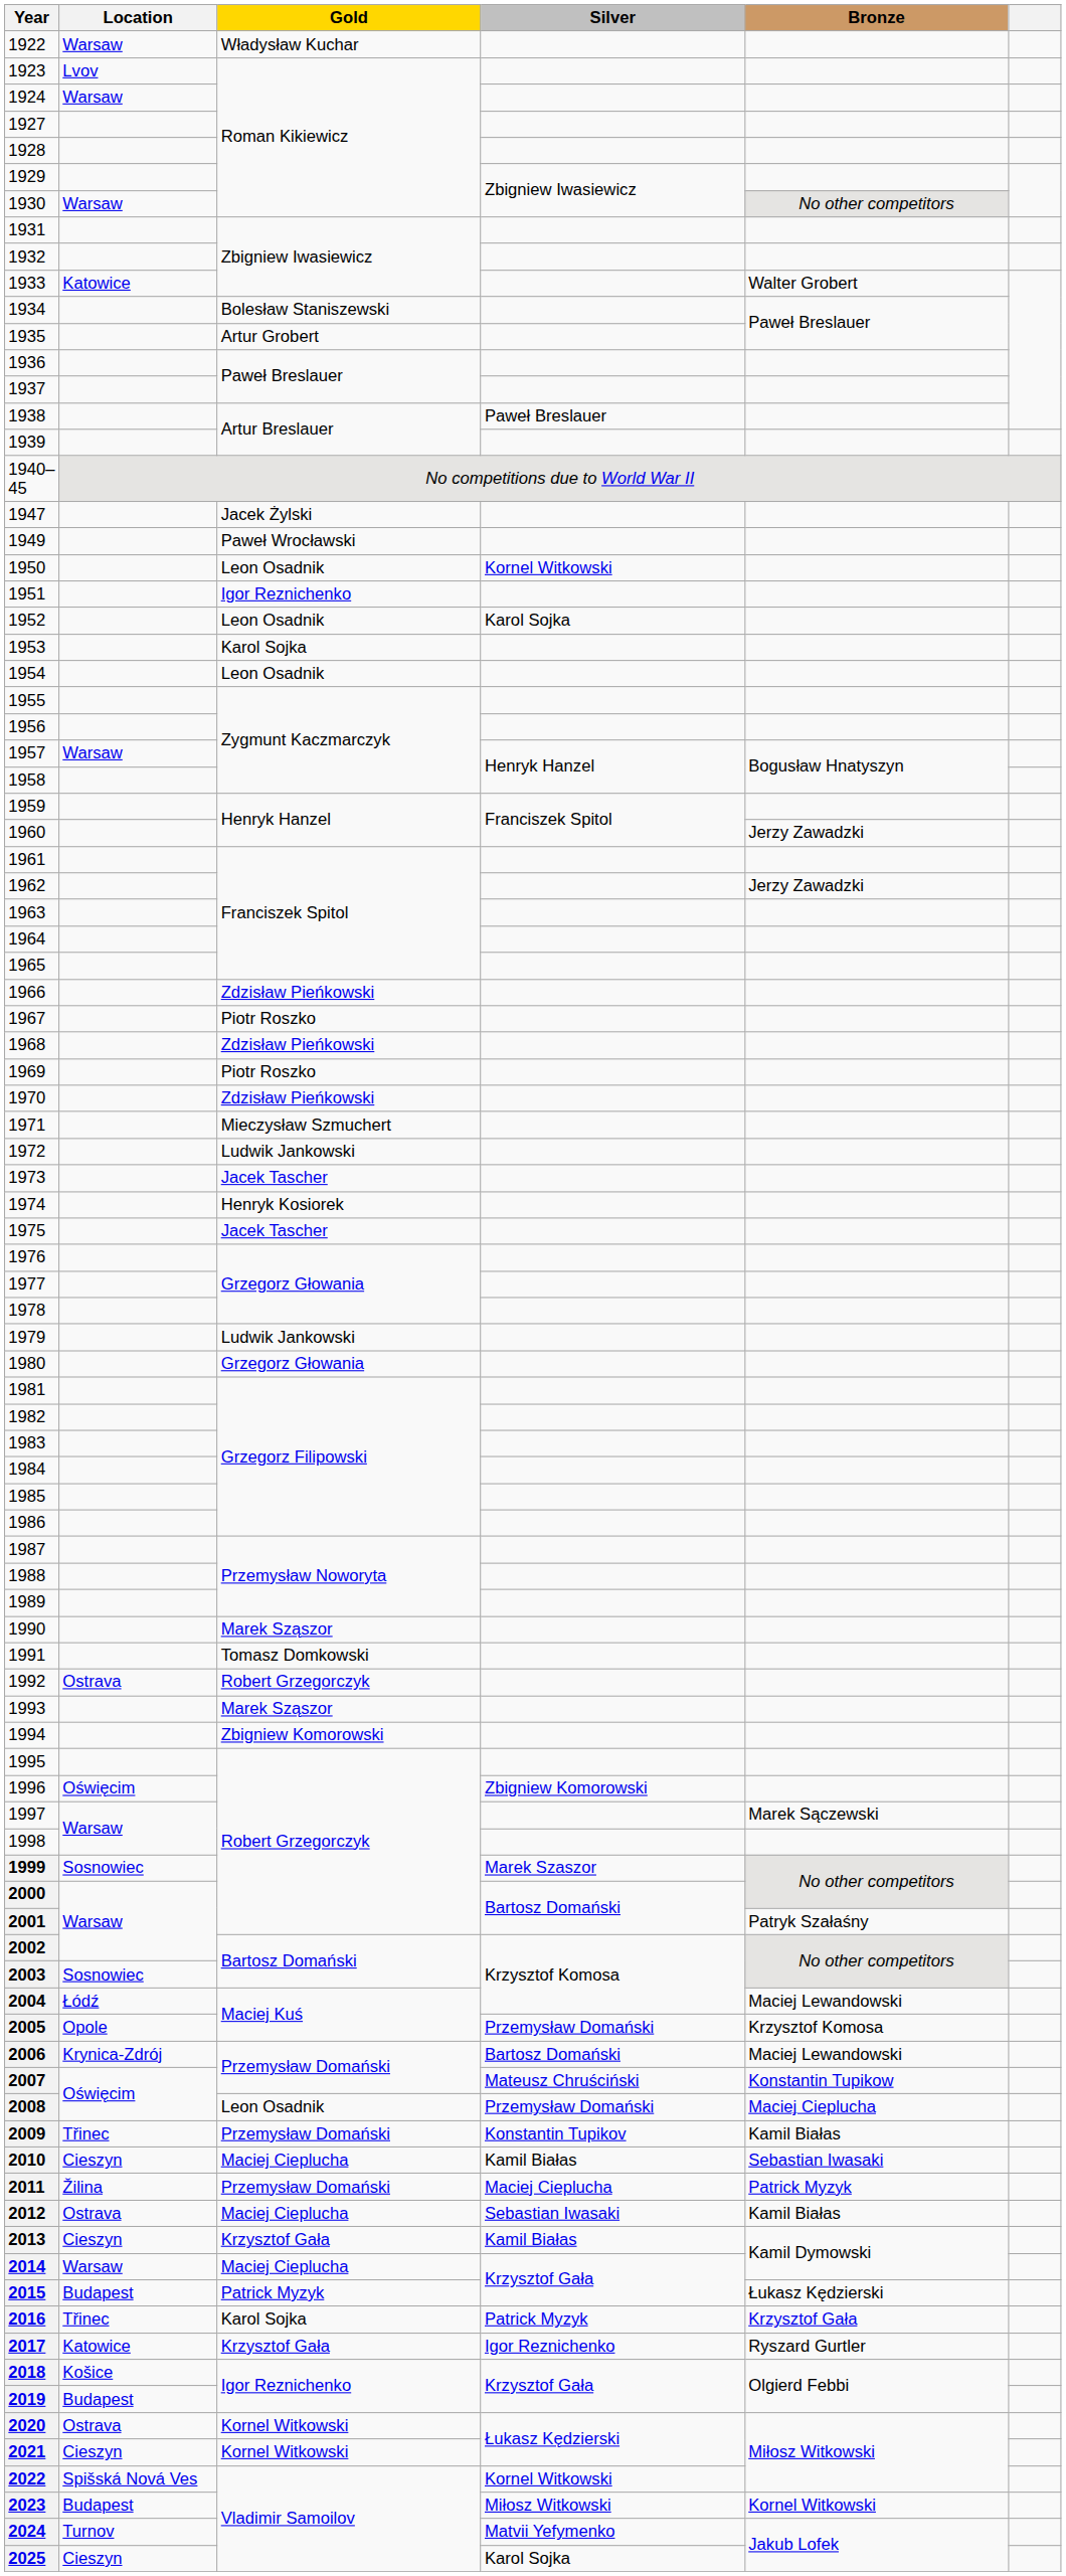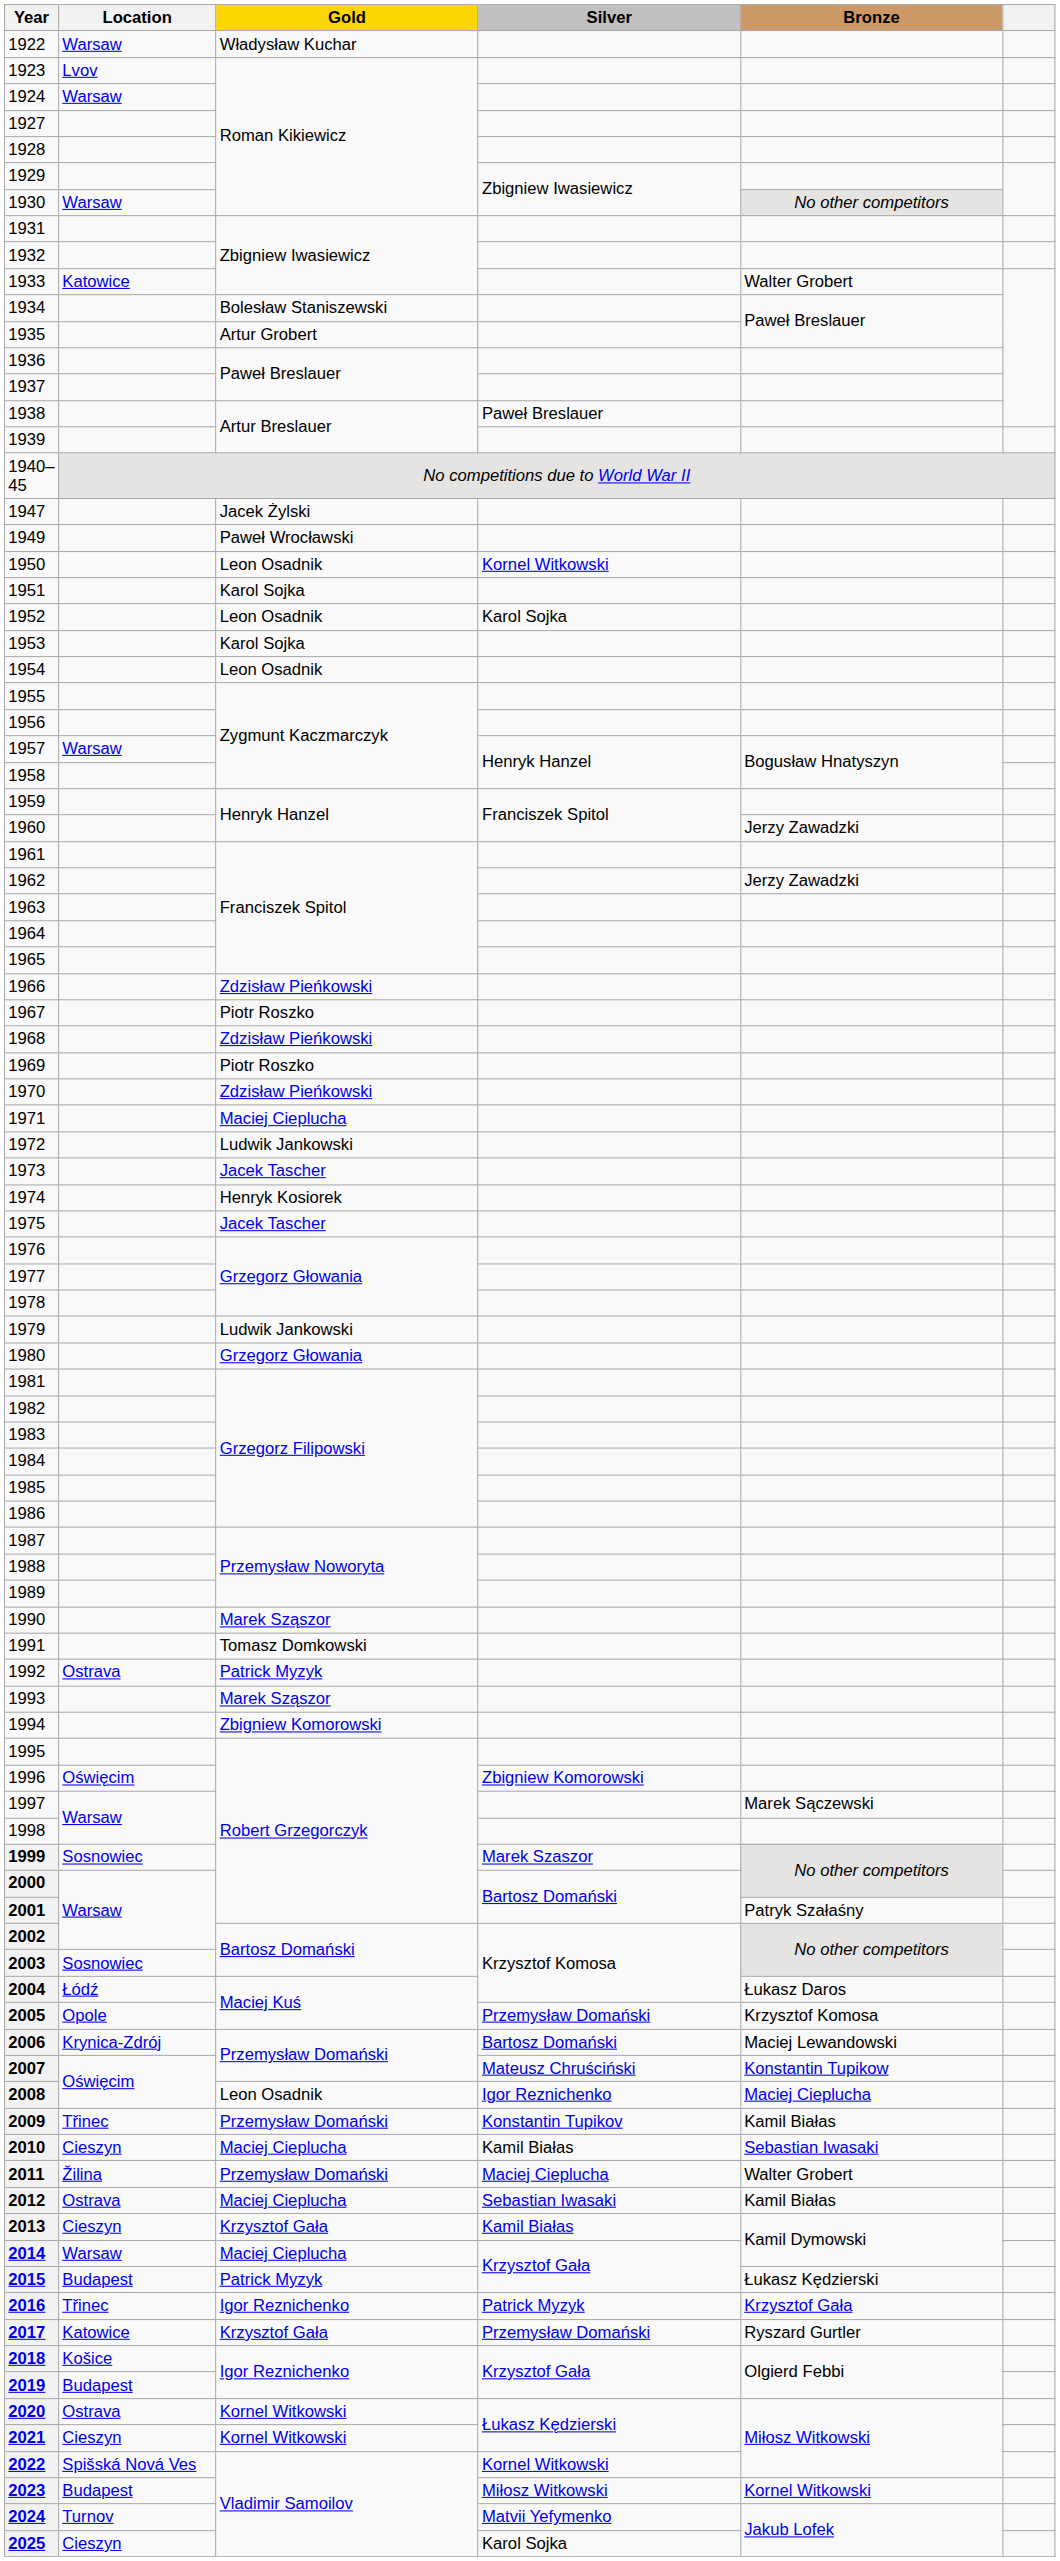1951 | Gold: Igor Reznichenko -> Karol Sojka
1971 | Gold: Mieczysław Szmuchert -> Maciej Cieplucha
1992 | Gold: Robert Grzegorczyk -> Patrick Myzyk
2004 | Bronze: Maciej Lewandowski -> Łukasz Daros
2008 | Silver: Przemysław Domański -> Igor Reznichenko
2011 | Bronze: Patrick Myzyk -> Walter Grobert
2016 | Gold: Karol Sojka -> Igor Reznichenko
2017 | Silver: Igor Reznichenko -> Przemysław Domański
